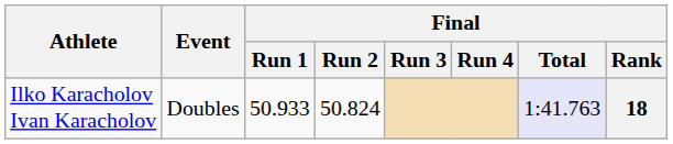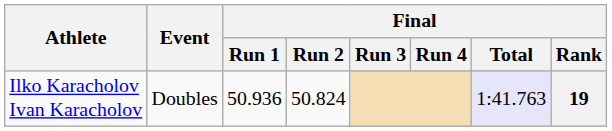Ilko Karacholov Ivan Karacholov | Final / Run 1: 50.933 -> 50.936
Ilko Karacholov Ivan Karacholov | Final / Rank: 18 -> 19
